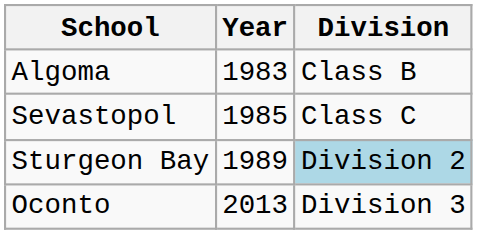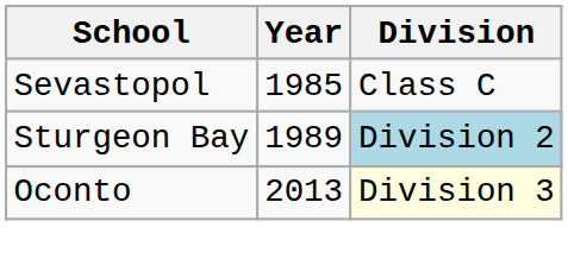- row: Algoma | 1983 | Class B
Oconto | Division: no background -> lightyellow background
